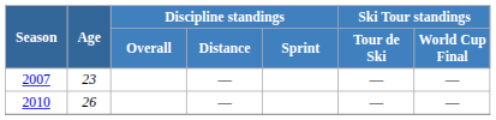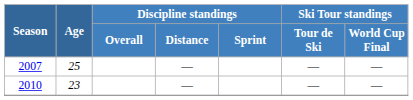2007 | Age: 23 -> 25
2010 | Age: 26 -> 23
